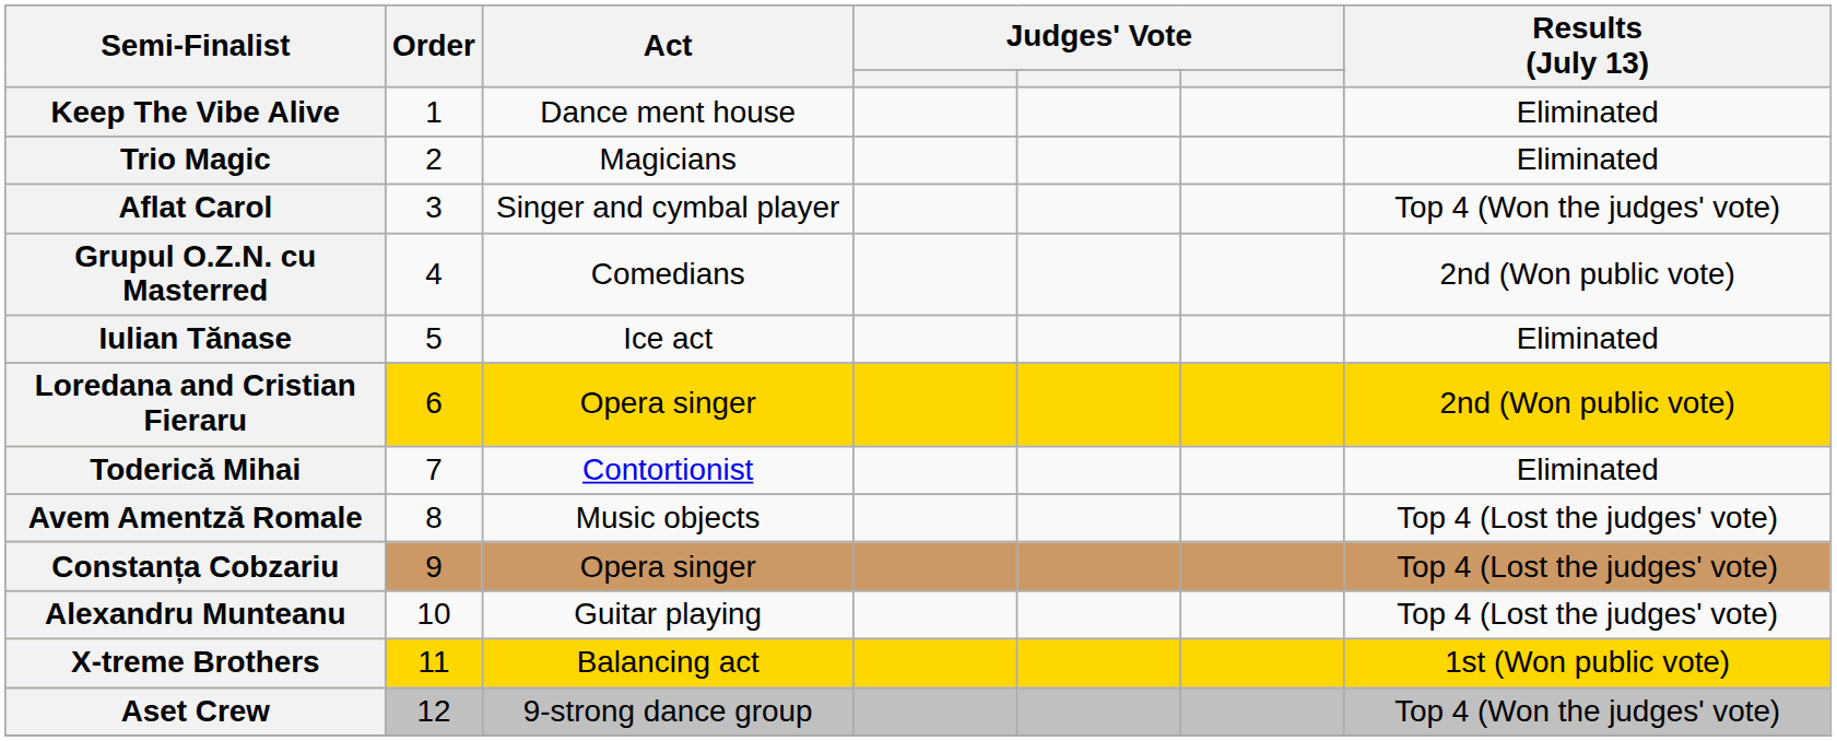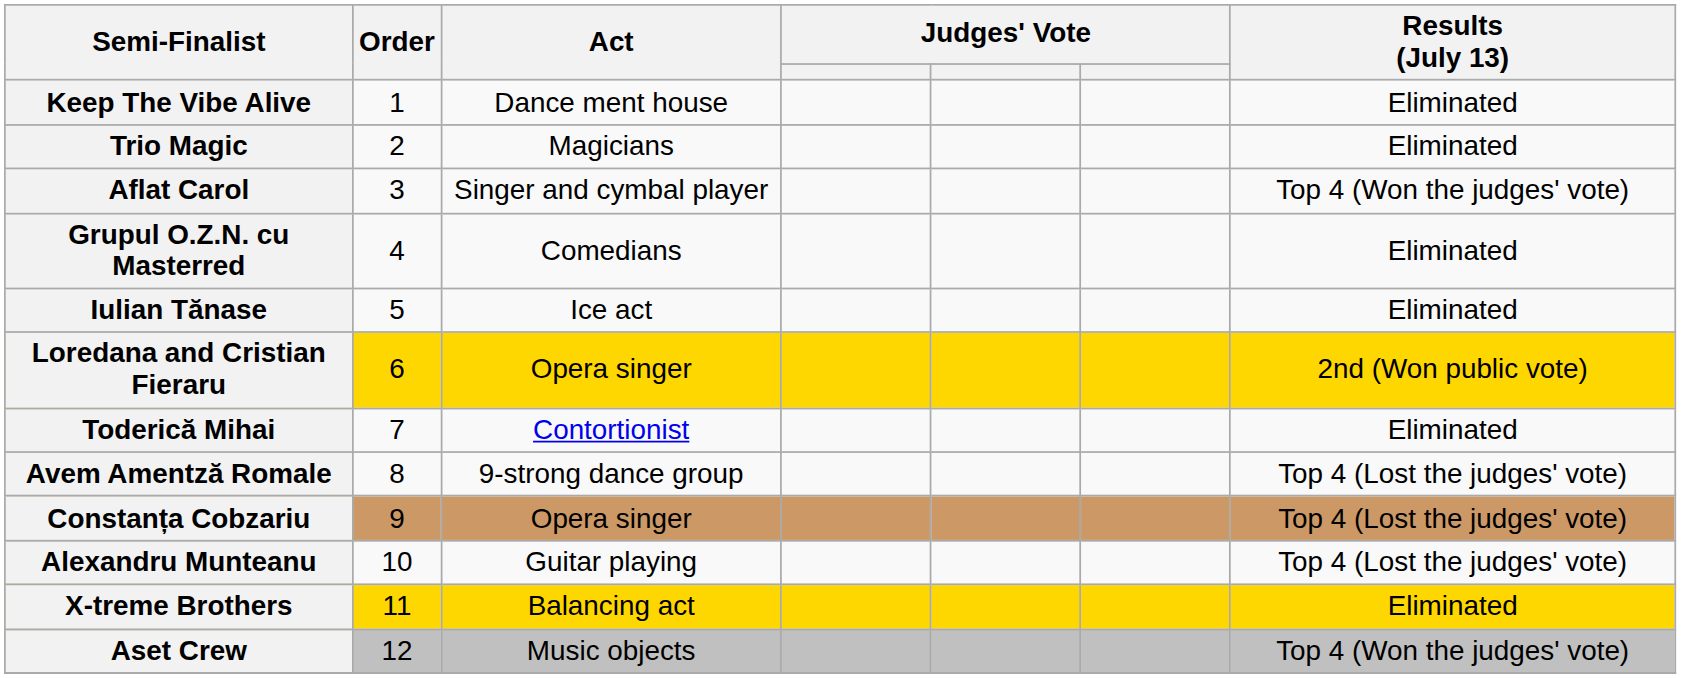Grupul O.Z.N. cu Masterred | Results (July 13): 2nd (Won public vote) -> Eliminated
Avem Amentză Romale | Act: Music objects -> 9-strong dance group
X-treme Brothers | Results (July 13): 1st (Won public vote) -> Eliminated
Aset Crew | Act: 9-strong dance group -> Music objects
